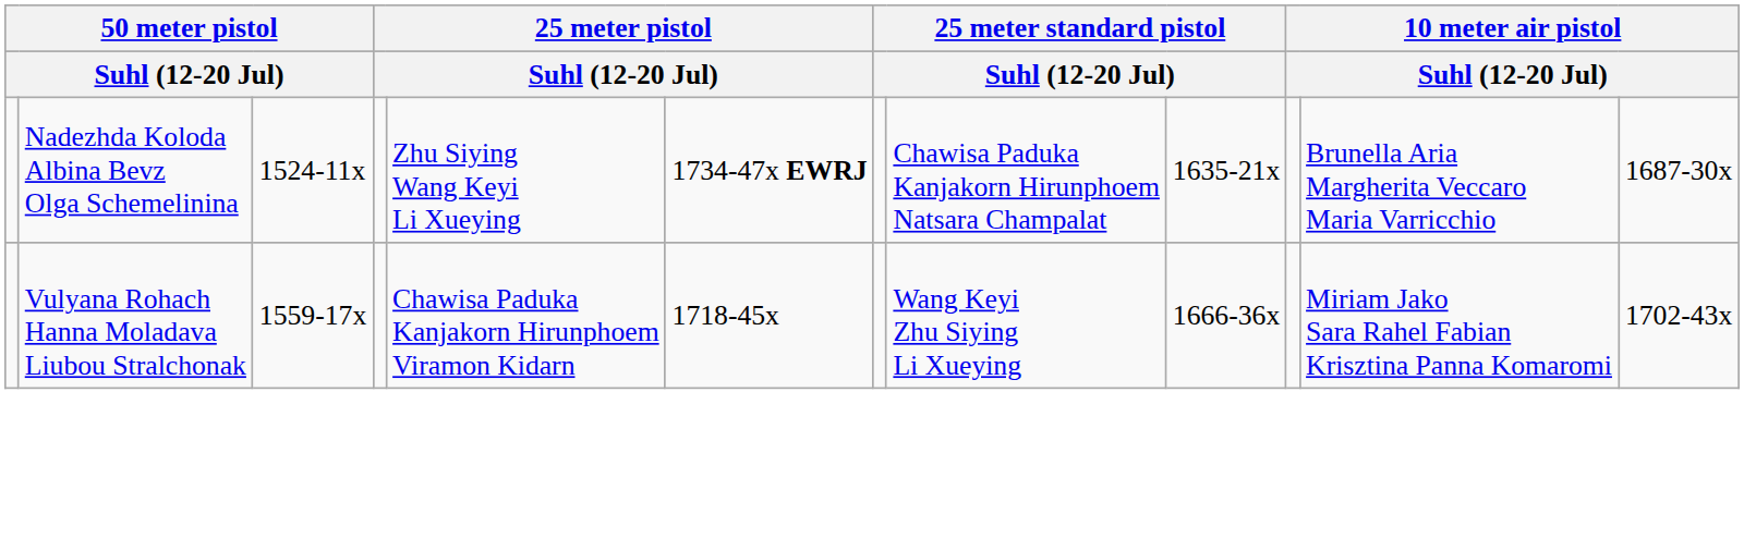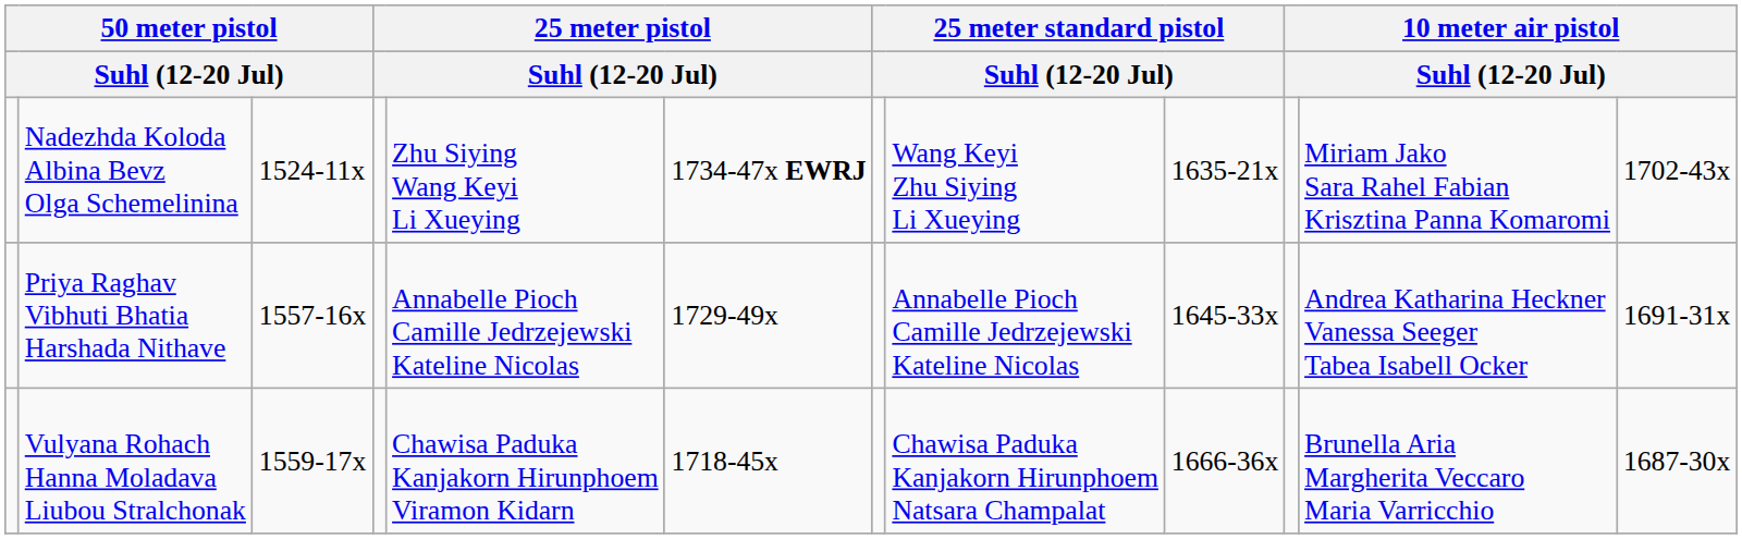Nadezhda Koloda Albina Bevz Olga Schemelinina | column 8: Chawisa Paduka Kanjakorn Hirunphoem Natsara Champalat -> Wang Keyi Zhu Siying Li Xueying
Nadezhda Koloda Albina Bevz Olga Schemelinina | column 11: Brunella Aria Margherita Veccaro Maria Varricchio -> Miriam Jako Sara Rahel Fabian Krisztina Panna Komaromi
Nadezhda Koloda Albina Bevz Olga Schemelinina | column 12: 1687-30x -> 1702-43x
+ row: Priya Raghav Vibhuti Bhatia Harshada Nithave | 1557-16x | Annabelle Pioch Camille Jedrzejewski Kateline Nicolas | 1729-49x | Annabelle Pioch Camille Jedrzejewski Kateline Nicolas | 1645-33x | Andrea Katharina Heckner Vanessa Seeger Tabea Isabell Ocker | 1691-31x
Vulyana Rohach Hanna Moladava Liubou Stralchonak | column 8: Wang Keyi Zhu Siying Li Xueying -> Chawisa Paduka Kanjakorn Hirunphoem Natsara Champalat
Vulyana Rohach Hanna Moladava Liubou Stralchonak | column 11: Miriam Jako Sara Rahel Fabian Krisztina Panna Komaromi -> Brunella Aria Margherita Veccaro Maria Varricchio
Vulyana Rohach Hanna Moladava Liubou Stralchonak | column 12: 1702-43x -> 1687-30x
